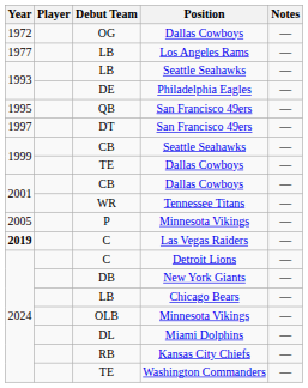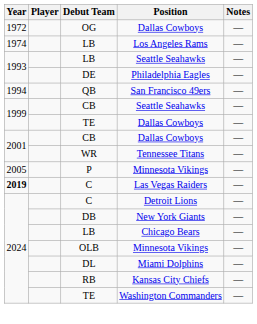LB / Los Angeles Rams | Year: 1977 -> 1974
QB | Year: 1995 -> 1994
- row: 1997 | DT | San Francisco 49ers | —
